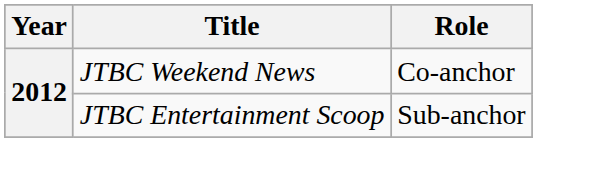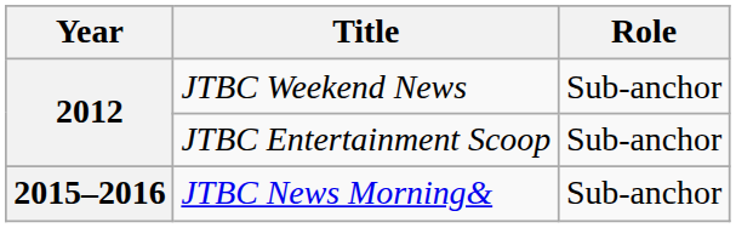JTBC Weekend News | Role: Co-anchor -> Sub-anchor
+ row: 2015–2016 | JTBC News Morning& | Sub-anchor
